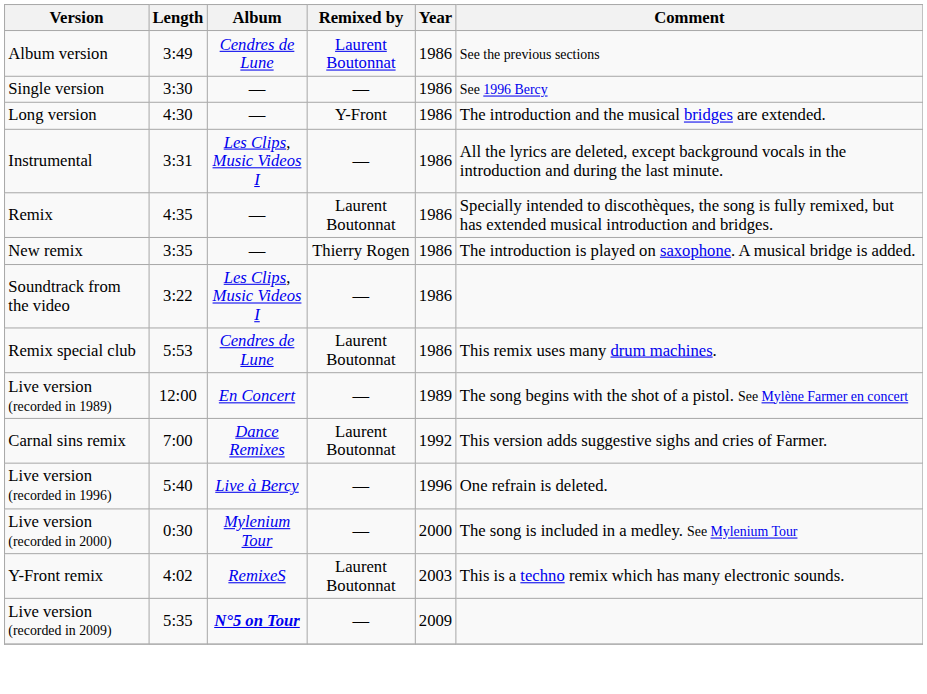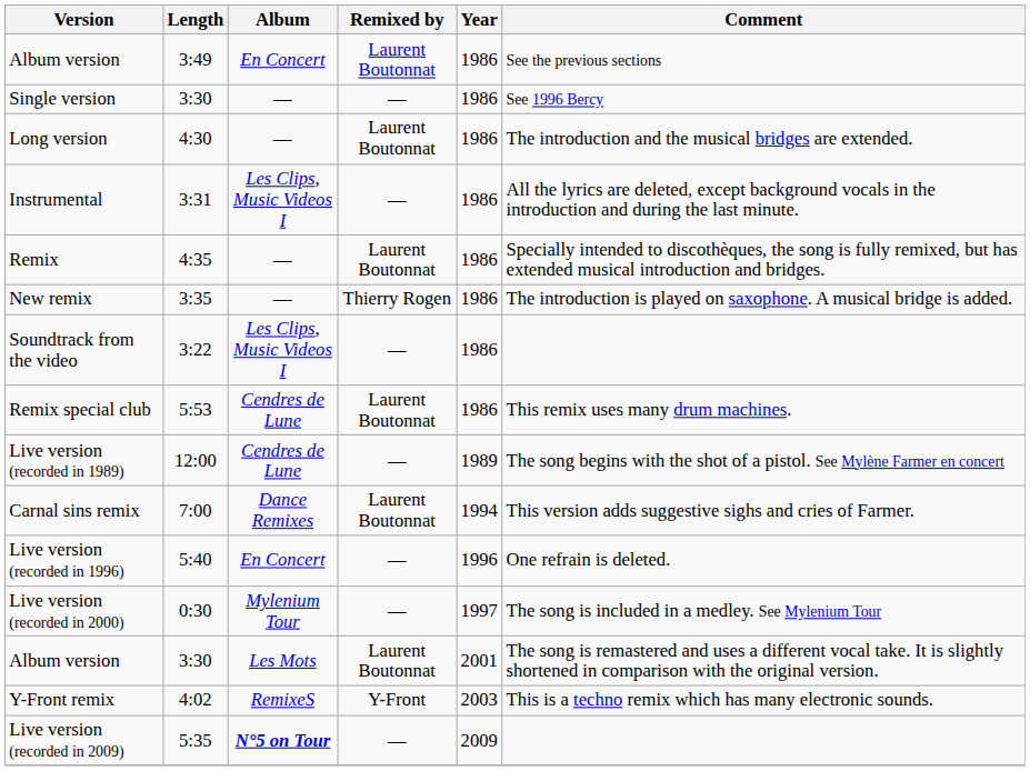Album version / 3:49 | Album: Cendres de Lune -> En Concert
Long version | Remixed by: Y-Front -> Laurent Boutonnat
Live version (recorded in 1989) | Album: En Concert -> Cendres de Lune
Carnal sins remix | Year: 1992 -> 1994
Live version (recorded in 1996) | Album: Live à Bercy -> En Concert
Live version (recorded in 2000) | Year: 2000 -> 1997
+ row: Album version | 3:30 | Les Mots | Laurent Boutonnat | 2001 | The song is remastered and uses a different vocal take. It is slightly shortened in comparison with the original version.
Y-Front remix | Remixed by: Laurent Boutonnat -> Y-Front
